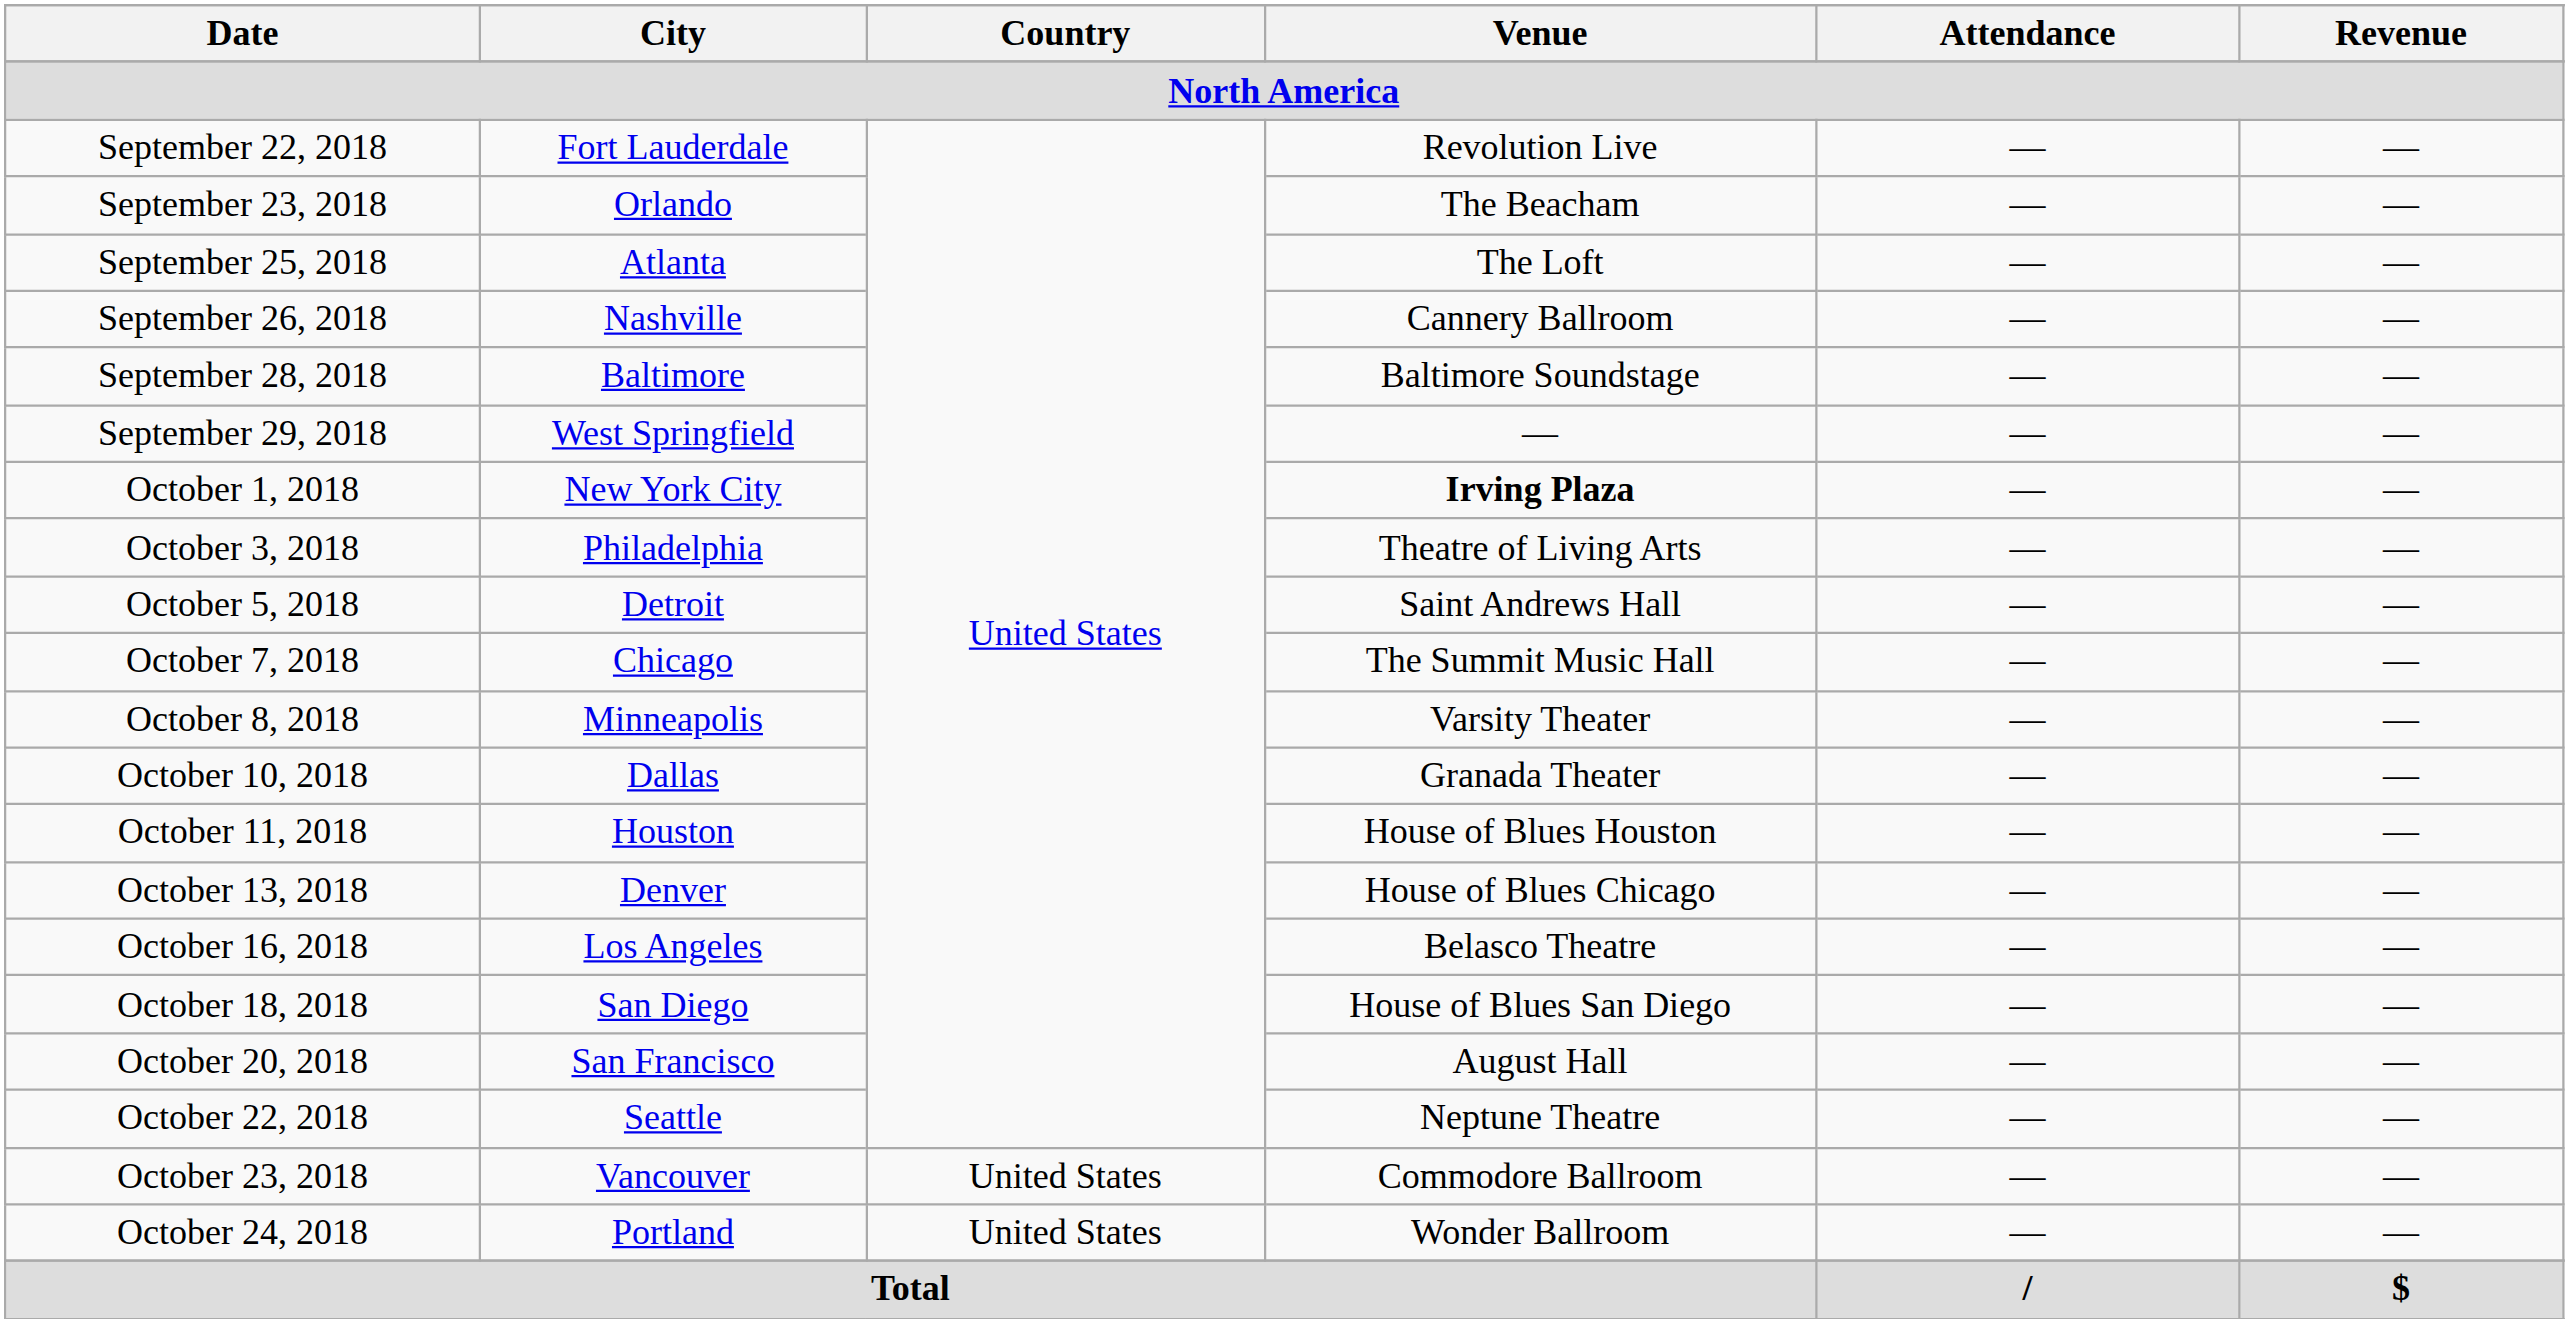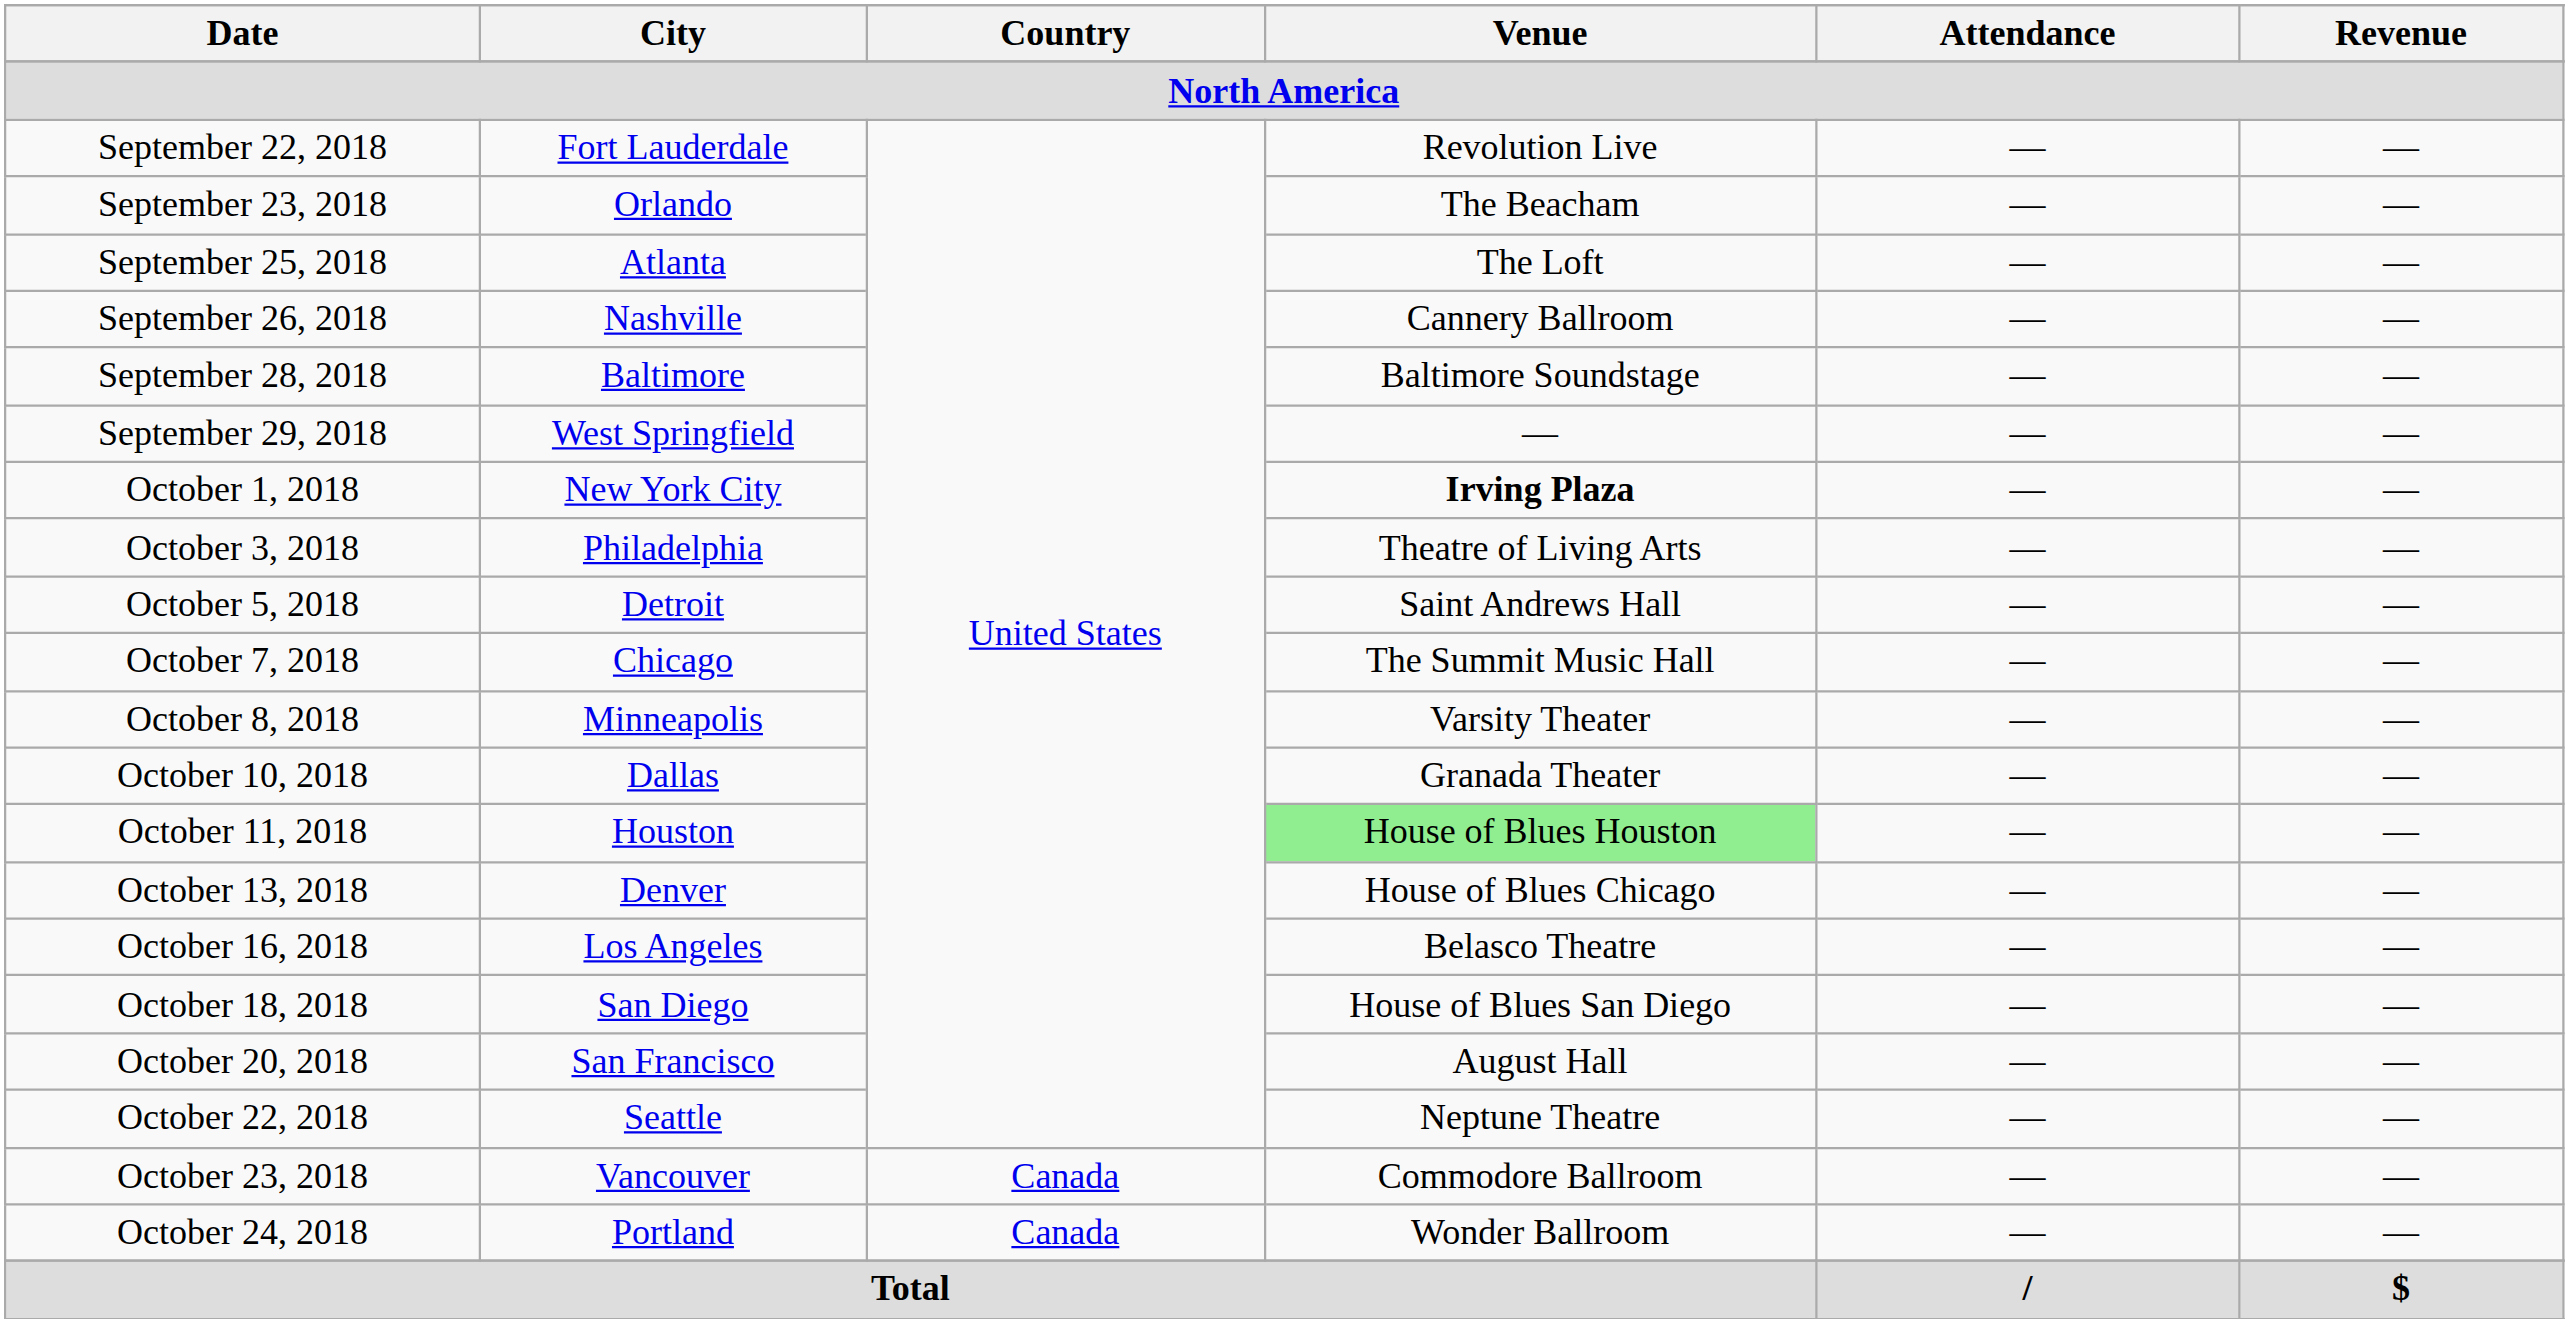October 11, 2018 | Venue: no background -> lightgreen background
October 23, 2018 | Country: United States -> Canada
October 24, 2018 | Country: United States -> Canada
